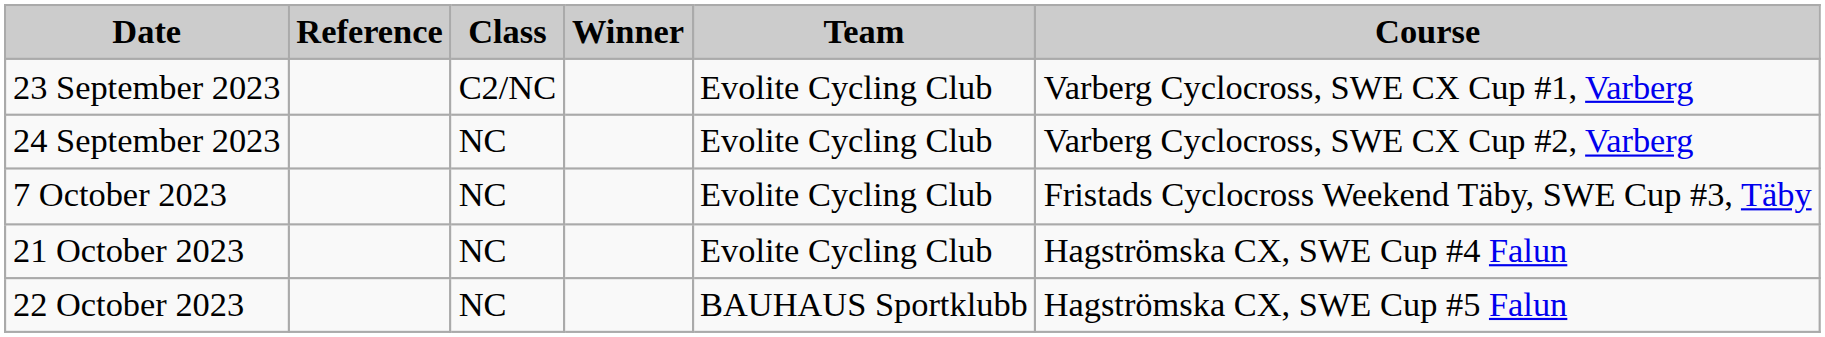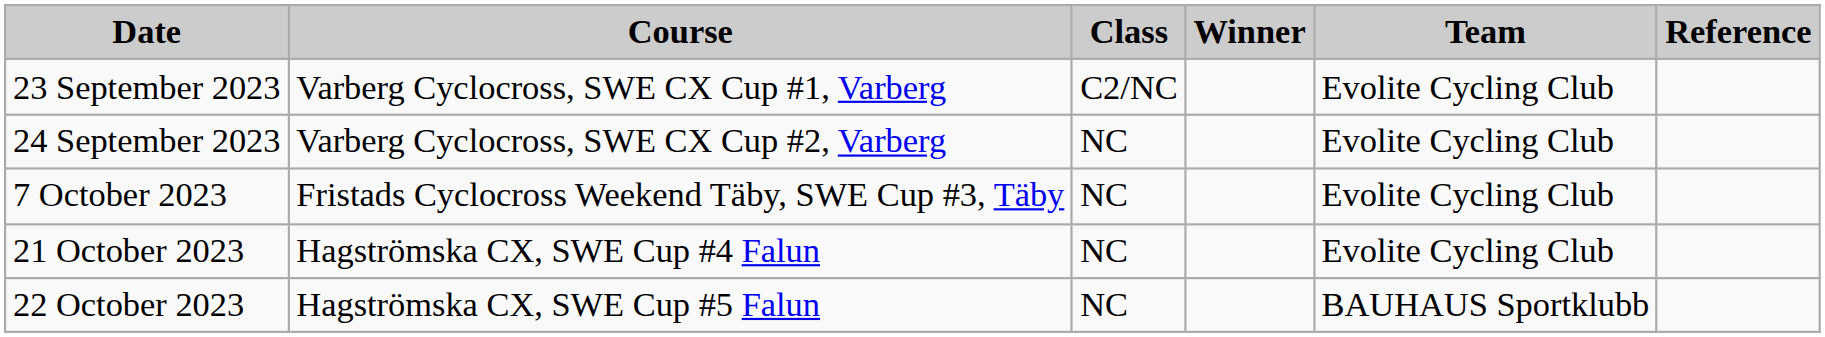columns swapped: Course <-> Reference
